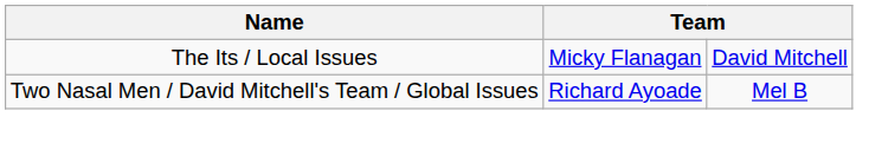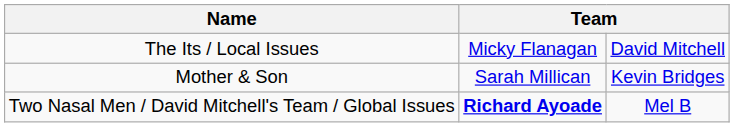+ row: Mother & Son | Sarah Millican | Kevin Bridges
Two Nasal Men / David Mitchell's Team / Global Issues | column 2: normal -> bold
